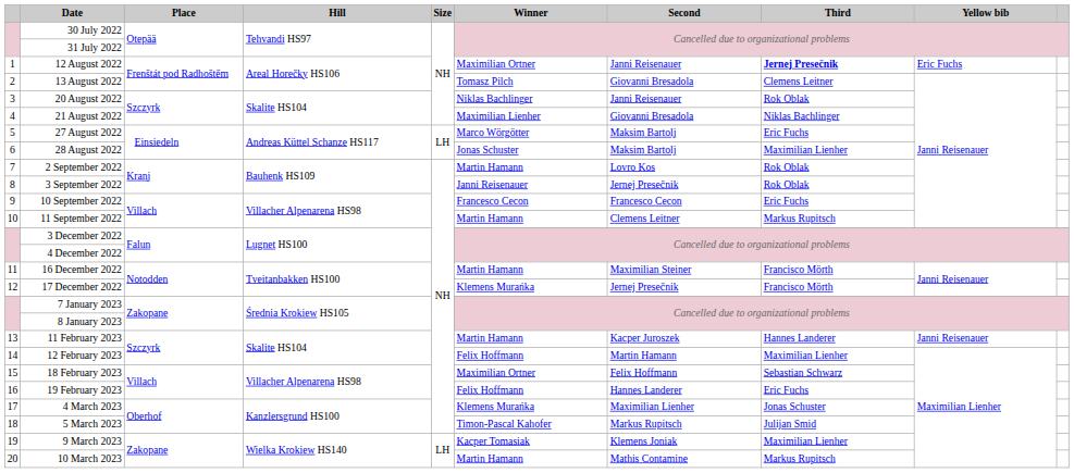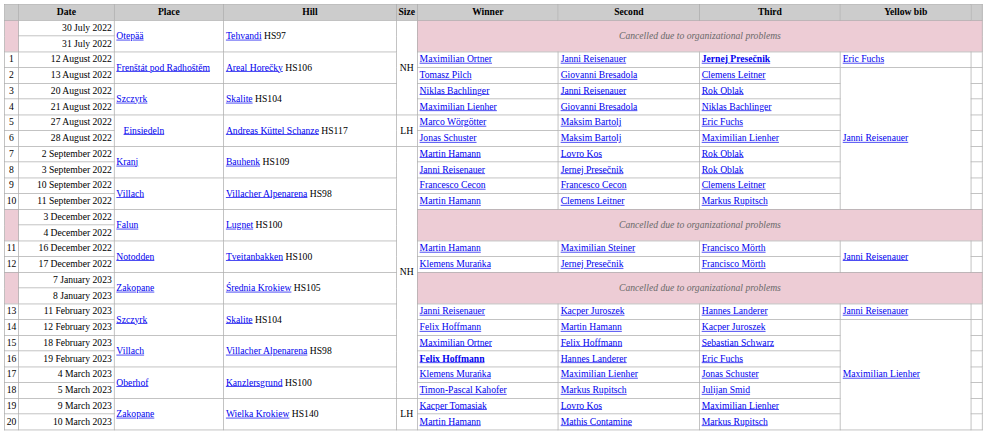10 September 2022 | Third: Eric Fuchs -> Clemens Leitner
11 February 2023 | Winner: Martin Hamann -> Janni Reisenauer
12 February 2023 | Third: Maximilian Lienher -> Kacper Juroszek
19 February 2023 | Winner: normal -> bold
9 March 2023 | Second: Klemens Joniak -> Lovro Kos
